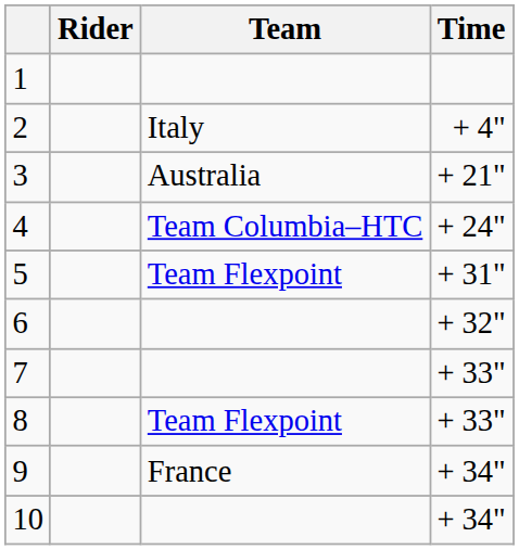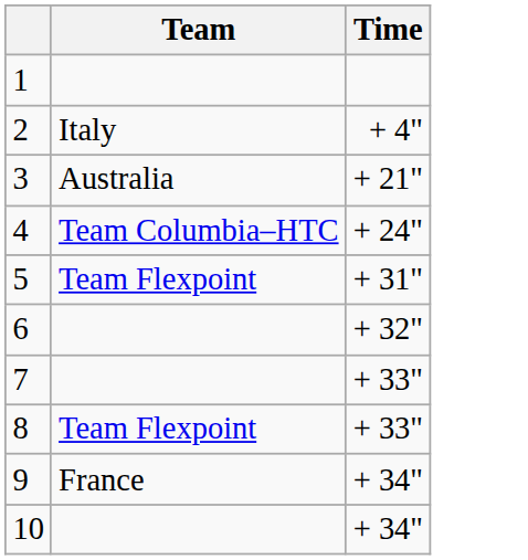- column: Rider
